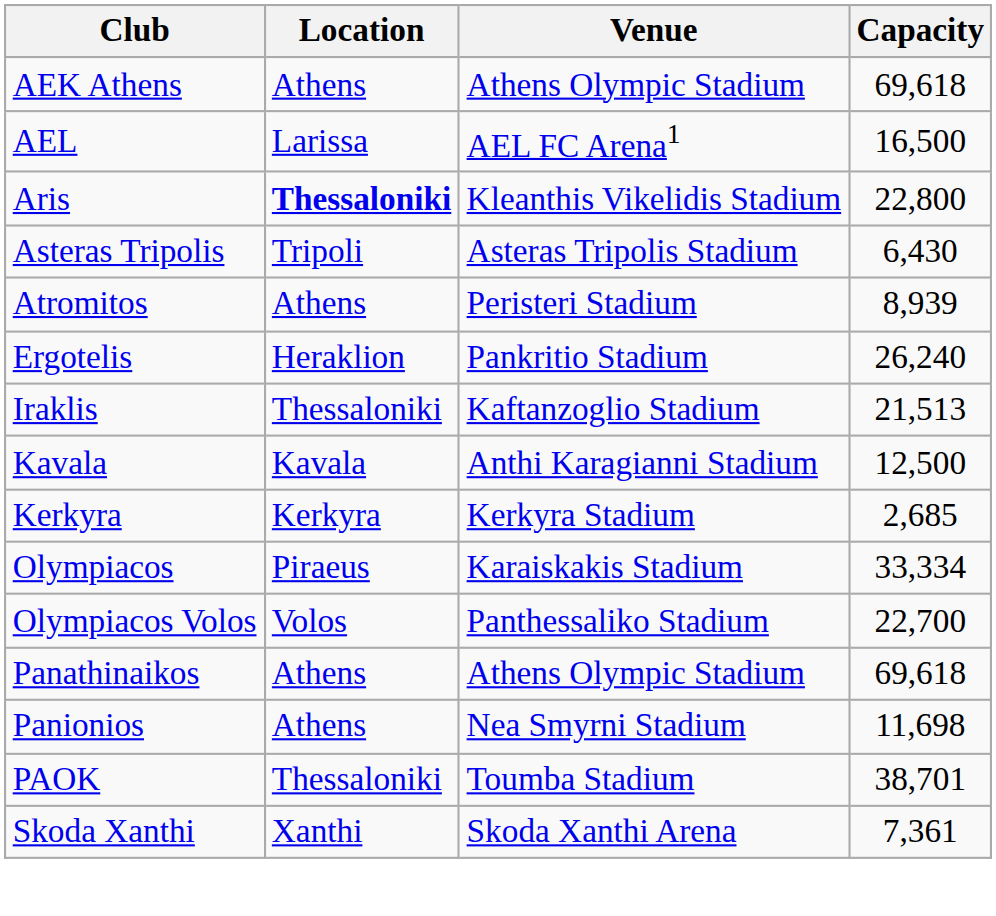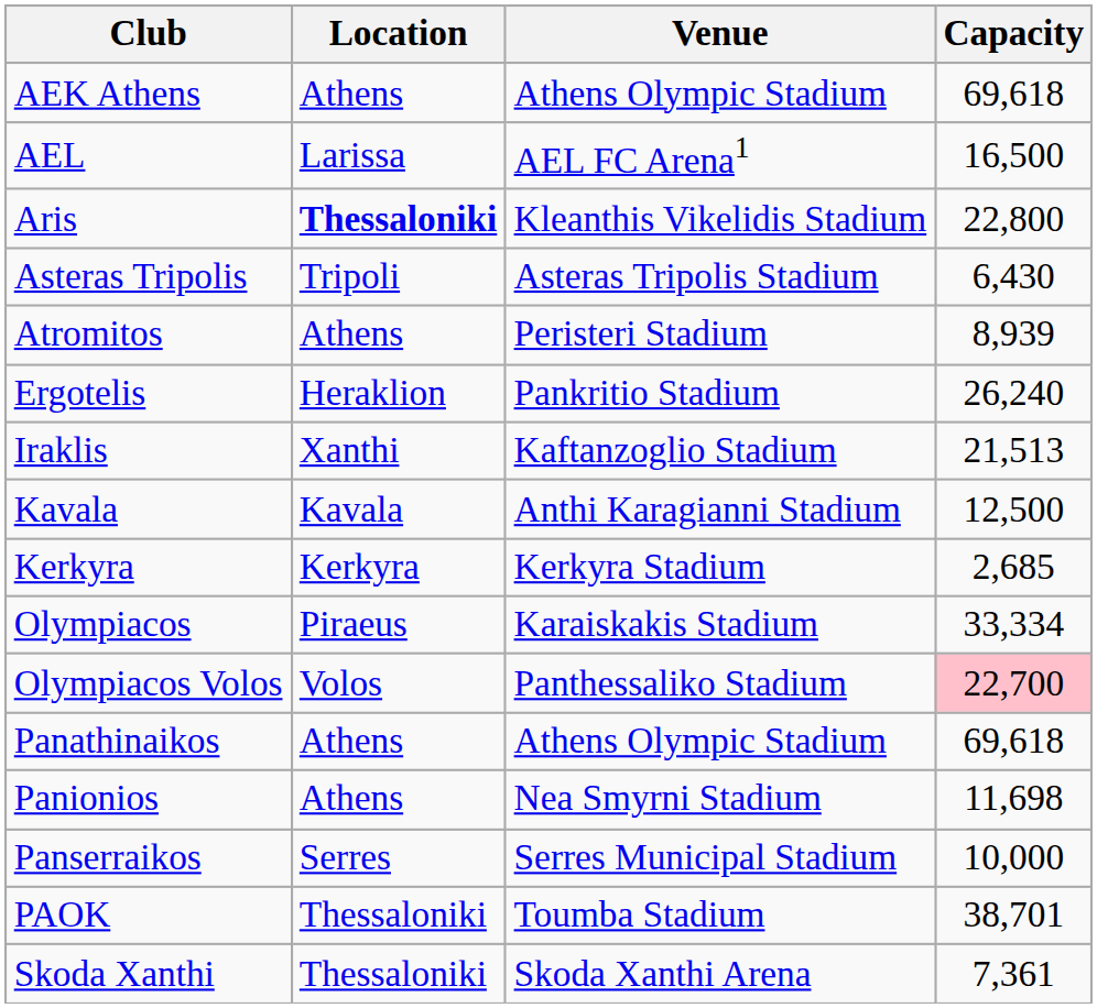Iraklis | Location: Thessaloniki -> Xanthi
Olympiacos Volos | Capacity: no background -> pink background
+ row: Panserraikos | Serres | Serres Municipal Stadium | 10,000
Skoda Xanthi | Location: Xanthi -> Thessaloniki
